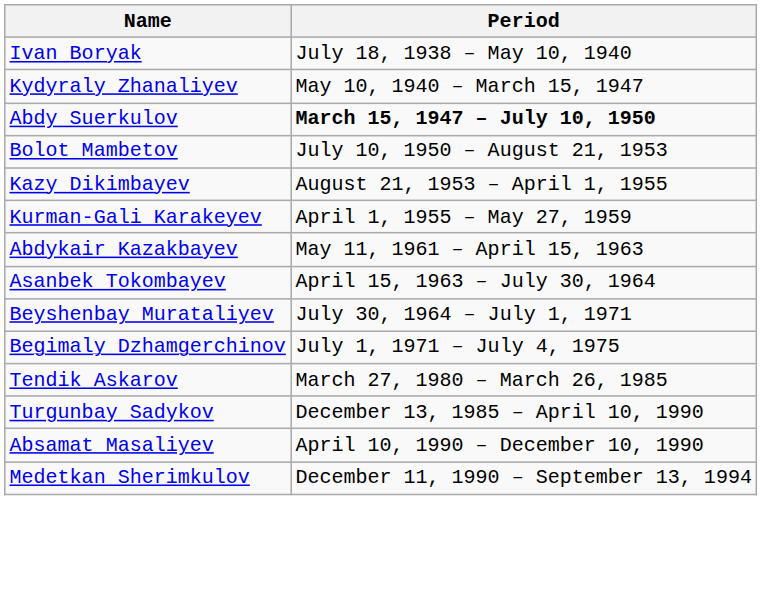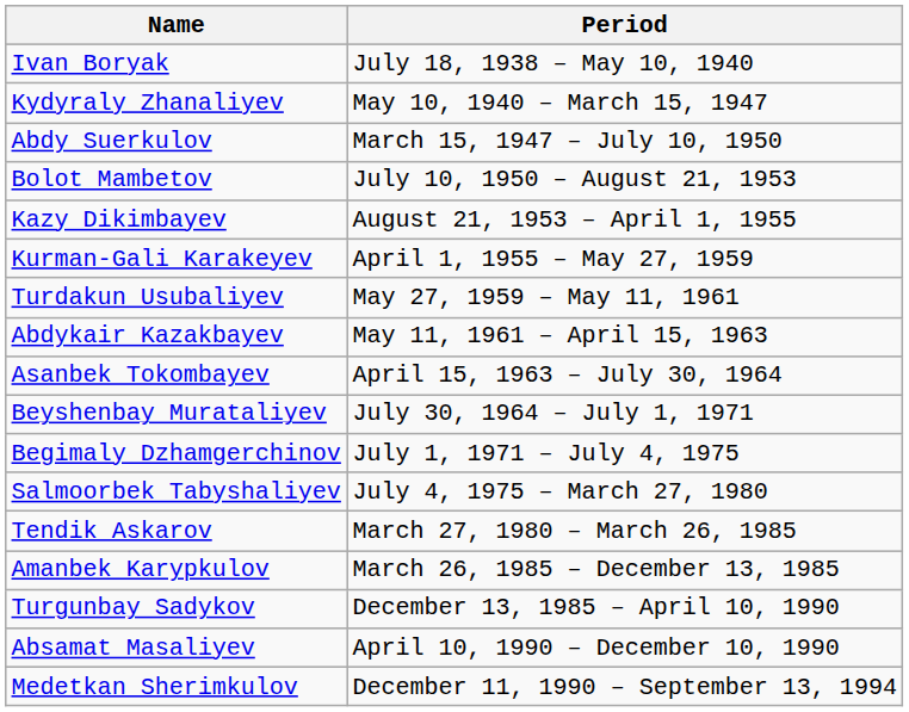Abdy Suerkulov | Period: bold -> normal
+ row: Turdakun Usubaliyev | May 27, 1959 – May 11, 1961
+ row: Salmoorbek Tabyshaliyev | July 4, 1975 – March 27, 1980
+ row: Amanbek Karypkulov | March 26, 1985 – December 13, 1985
